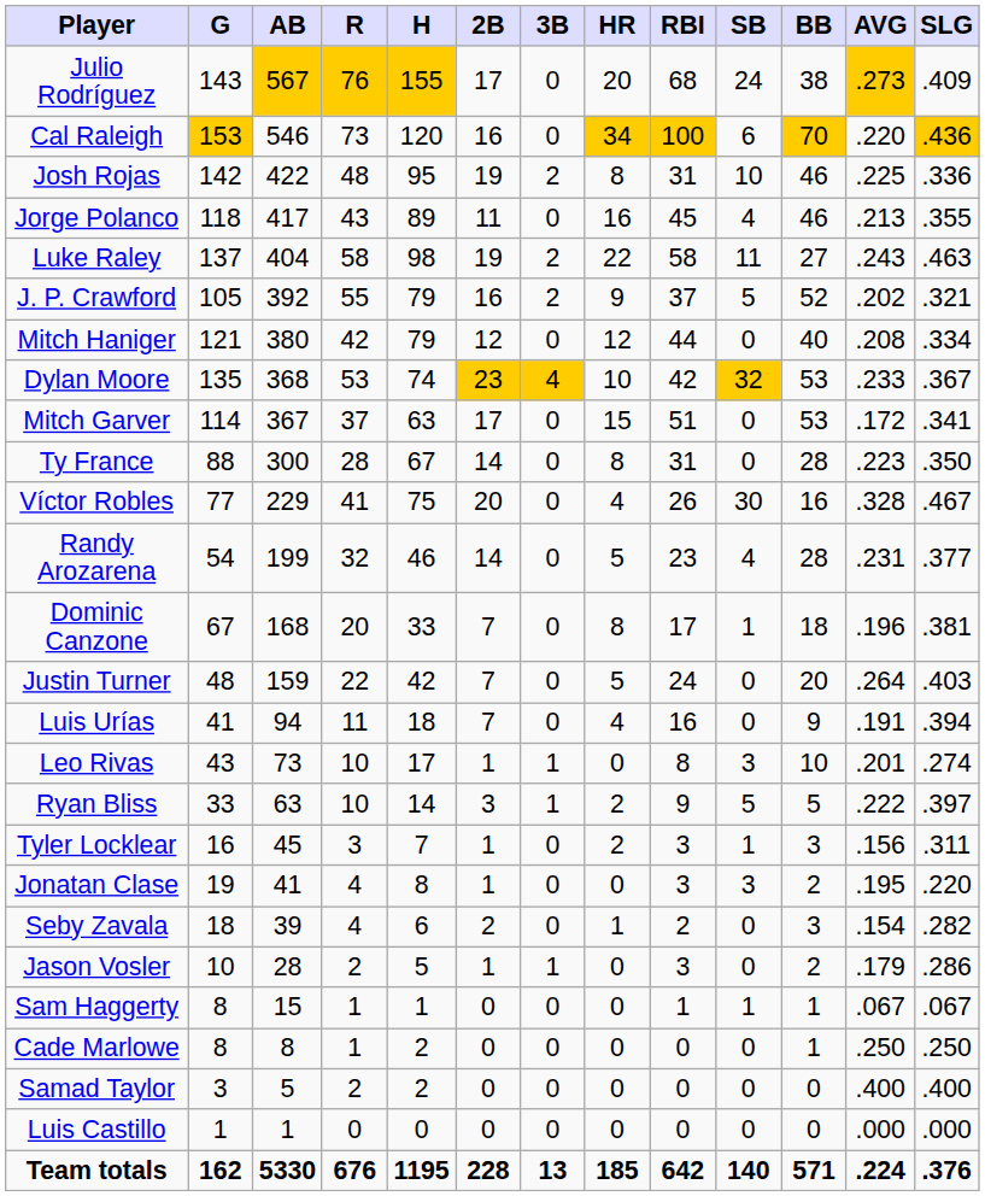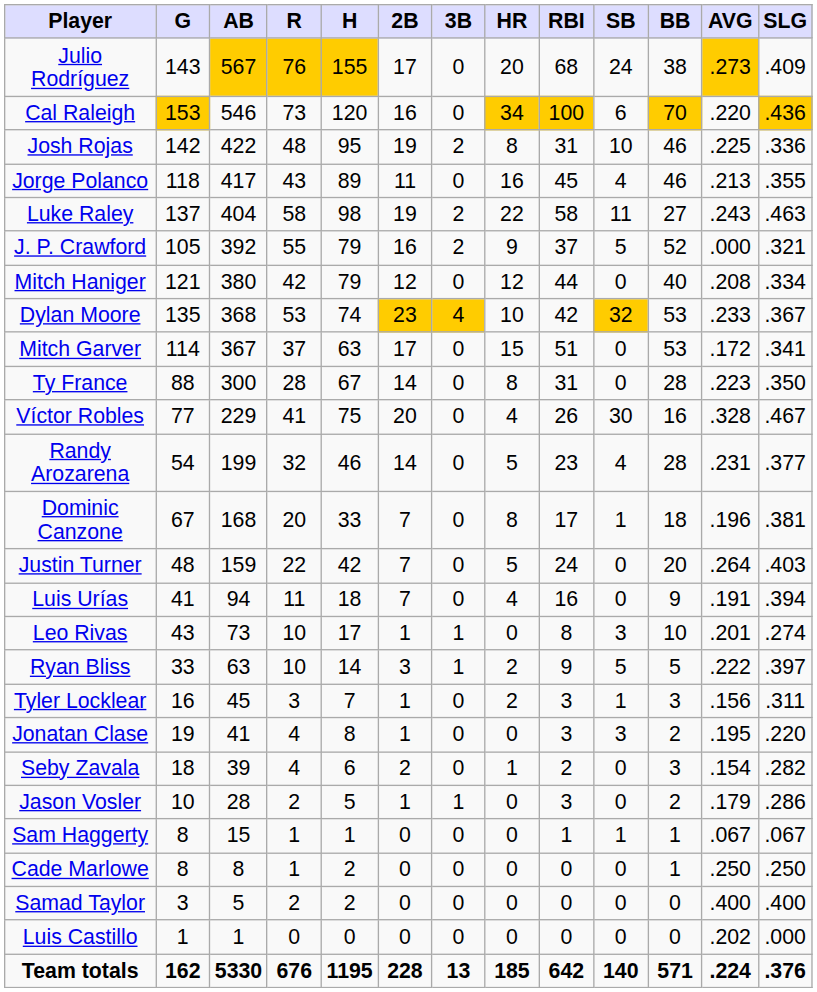J. P. Crawford | AVG: .202 -> .000
Luis Castillo | AVG: .000 -> .202
